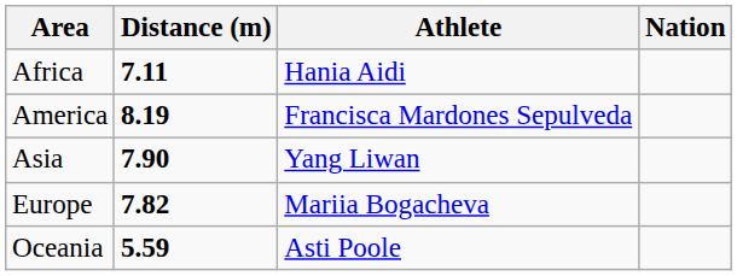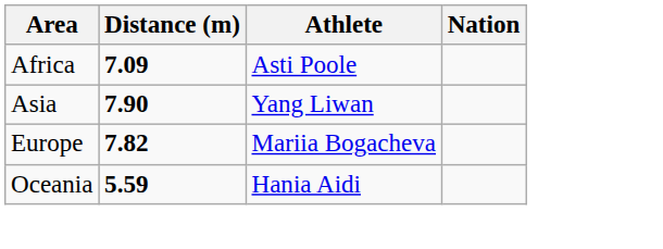Africa | Distance (m): 7.11 -> 7.09
Africa | Athlete: Hania Aidi -> Asti Poole
- row: America | 8.19 | Francisca Mardones Sepulveda
Oceania | Athlete: Asti Poole -> Hania Aidi
